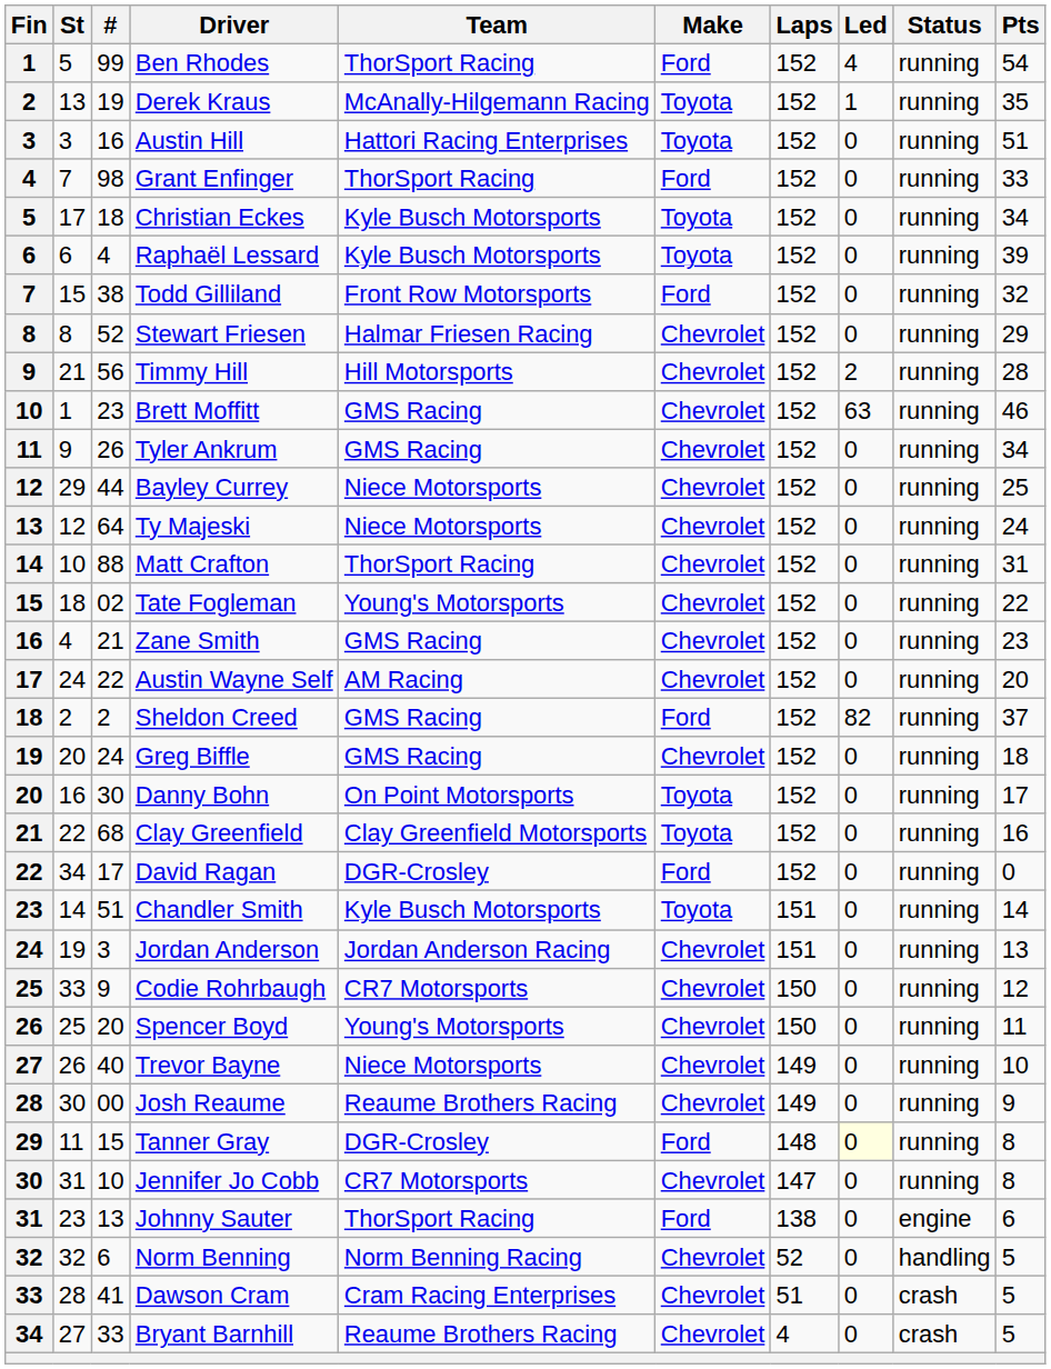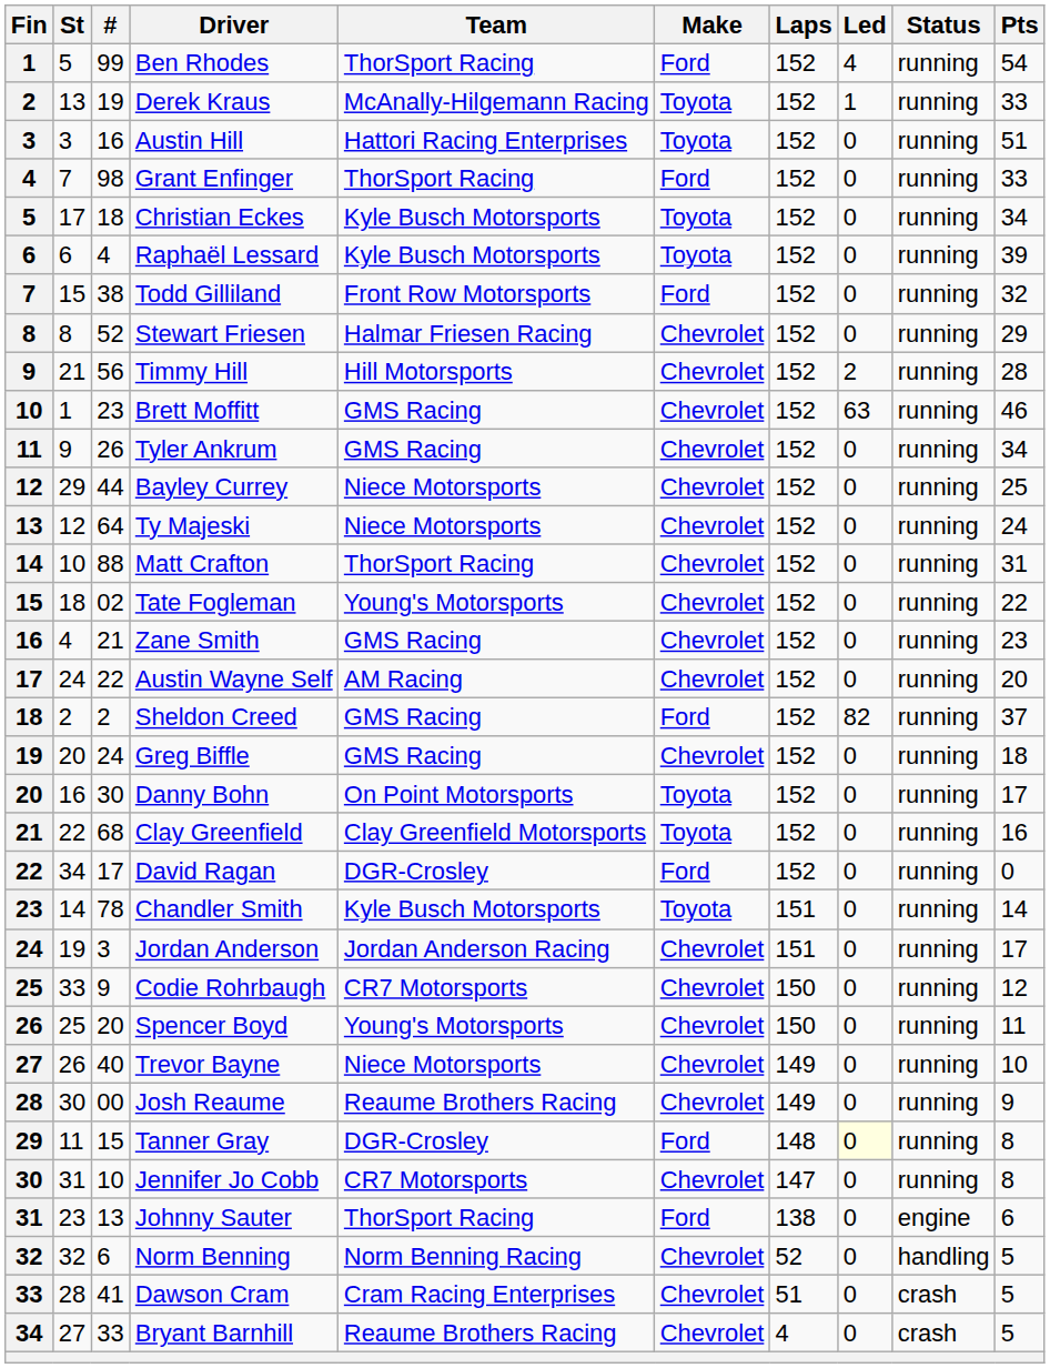Derek Kraus | Pts: 35 -> 33
Chandler Smith | #: 51 -> 78
Jordan Anderson | Pts: 13 -> 17
